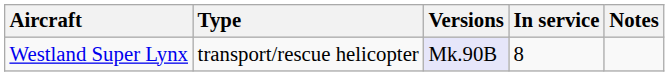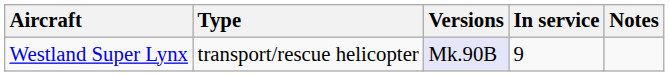Westland Super Lynx | In service: 8 -> 9
